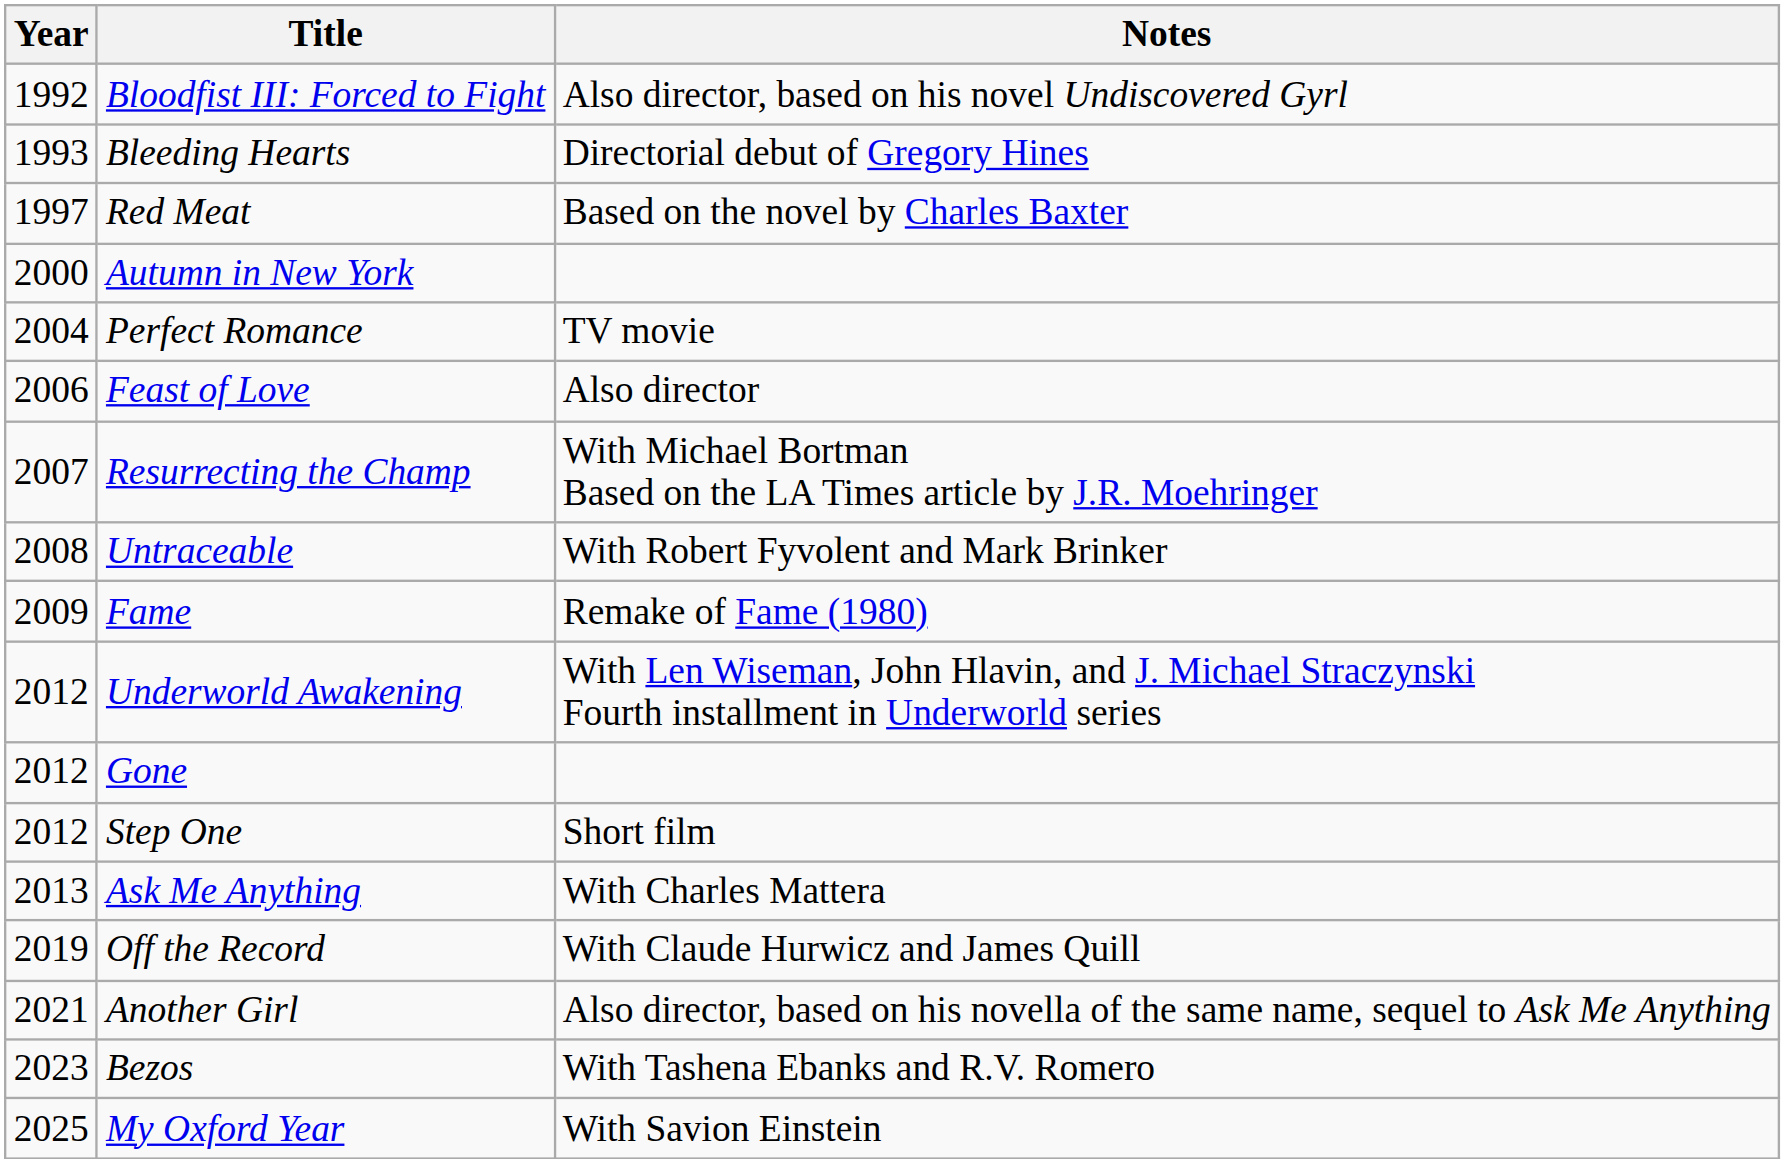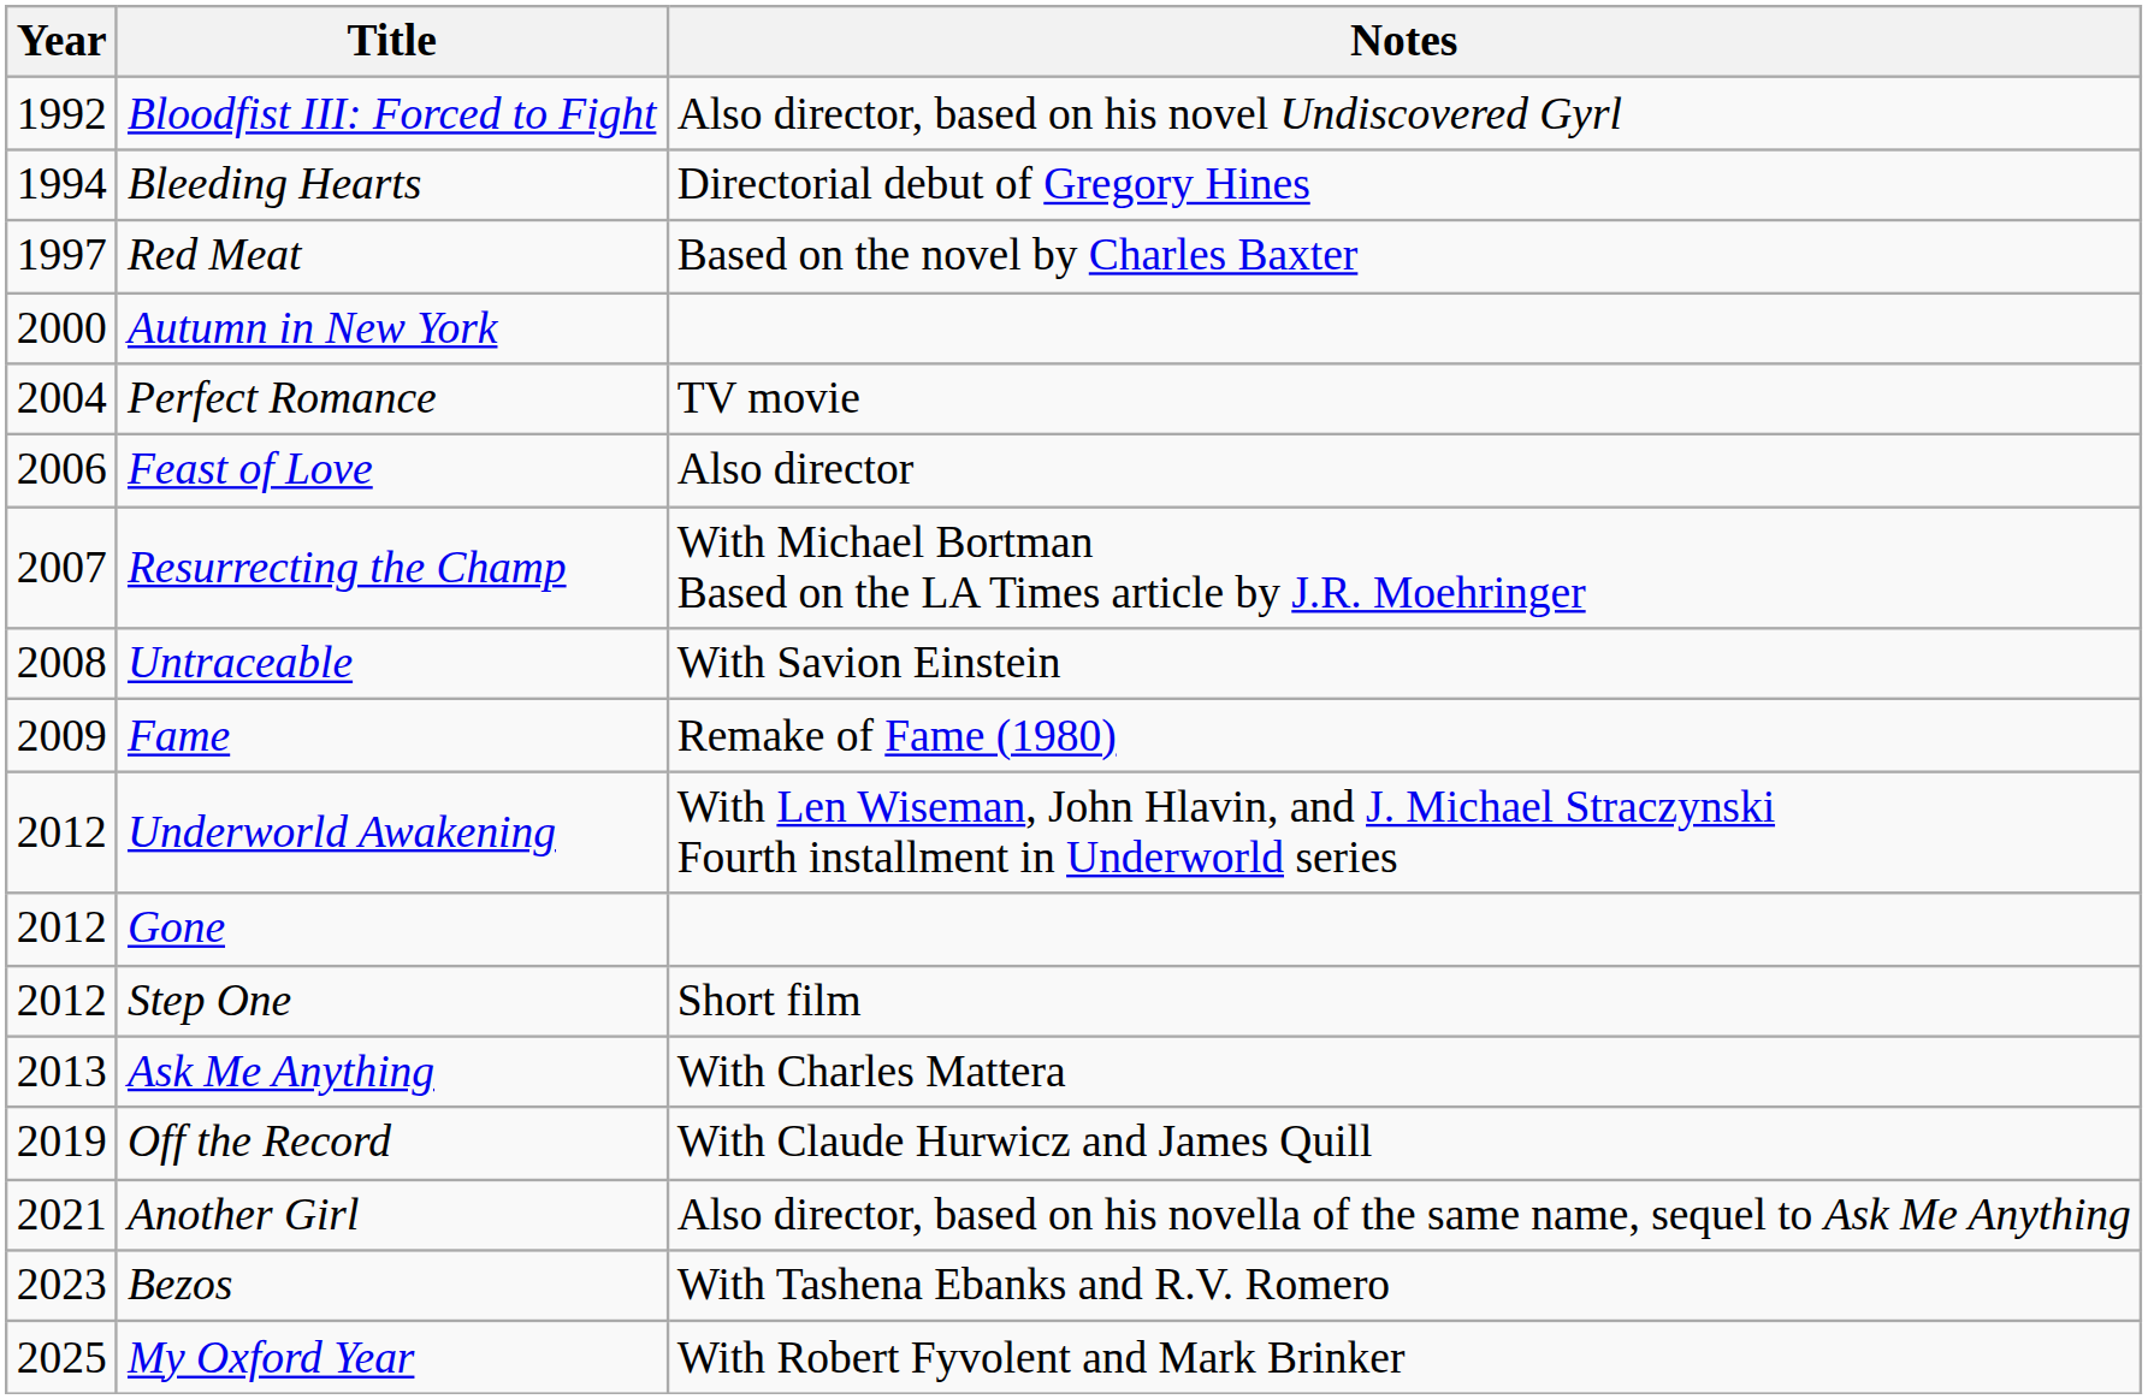Bleeding Hearts | Year: 1993 -> 1994
Untraceable | Notes: With Robert Fyvolent and Mark Brinker -> With Savion Einstein
My Oxford Year | Notes: With Savion Einstein -> With Robert Fyvolent and Mark Brinker
